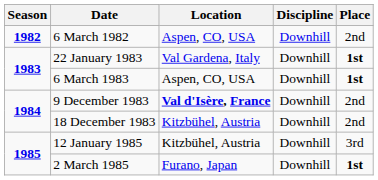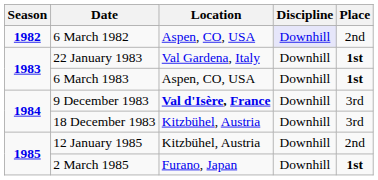6 March 1982 | Discipline: no background -> lavender background
9 December 1983 | Place: 2nd -> 3rd
18 December 1983 | Place: 2nd -> 3rd
12 January 1985 | Place: 3rd -> 2nd
